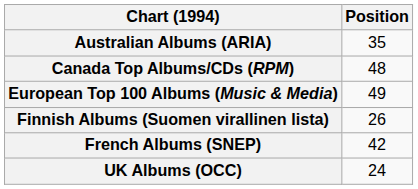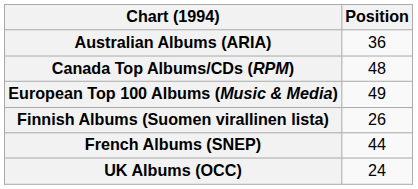Australian Albums (ARIA) | Position: 35 -> 36
French Albums (SNEP) | Position: 42 -> 44
